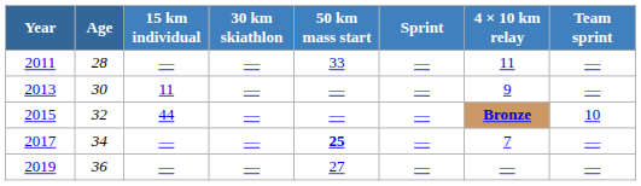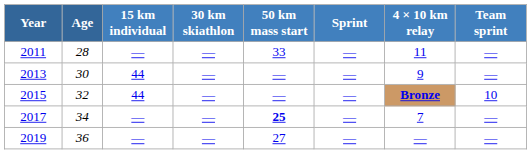2013 | 15 km individual: 11 -> 44
